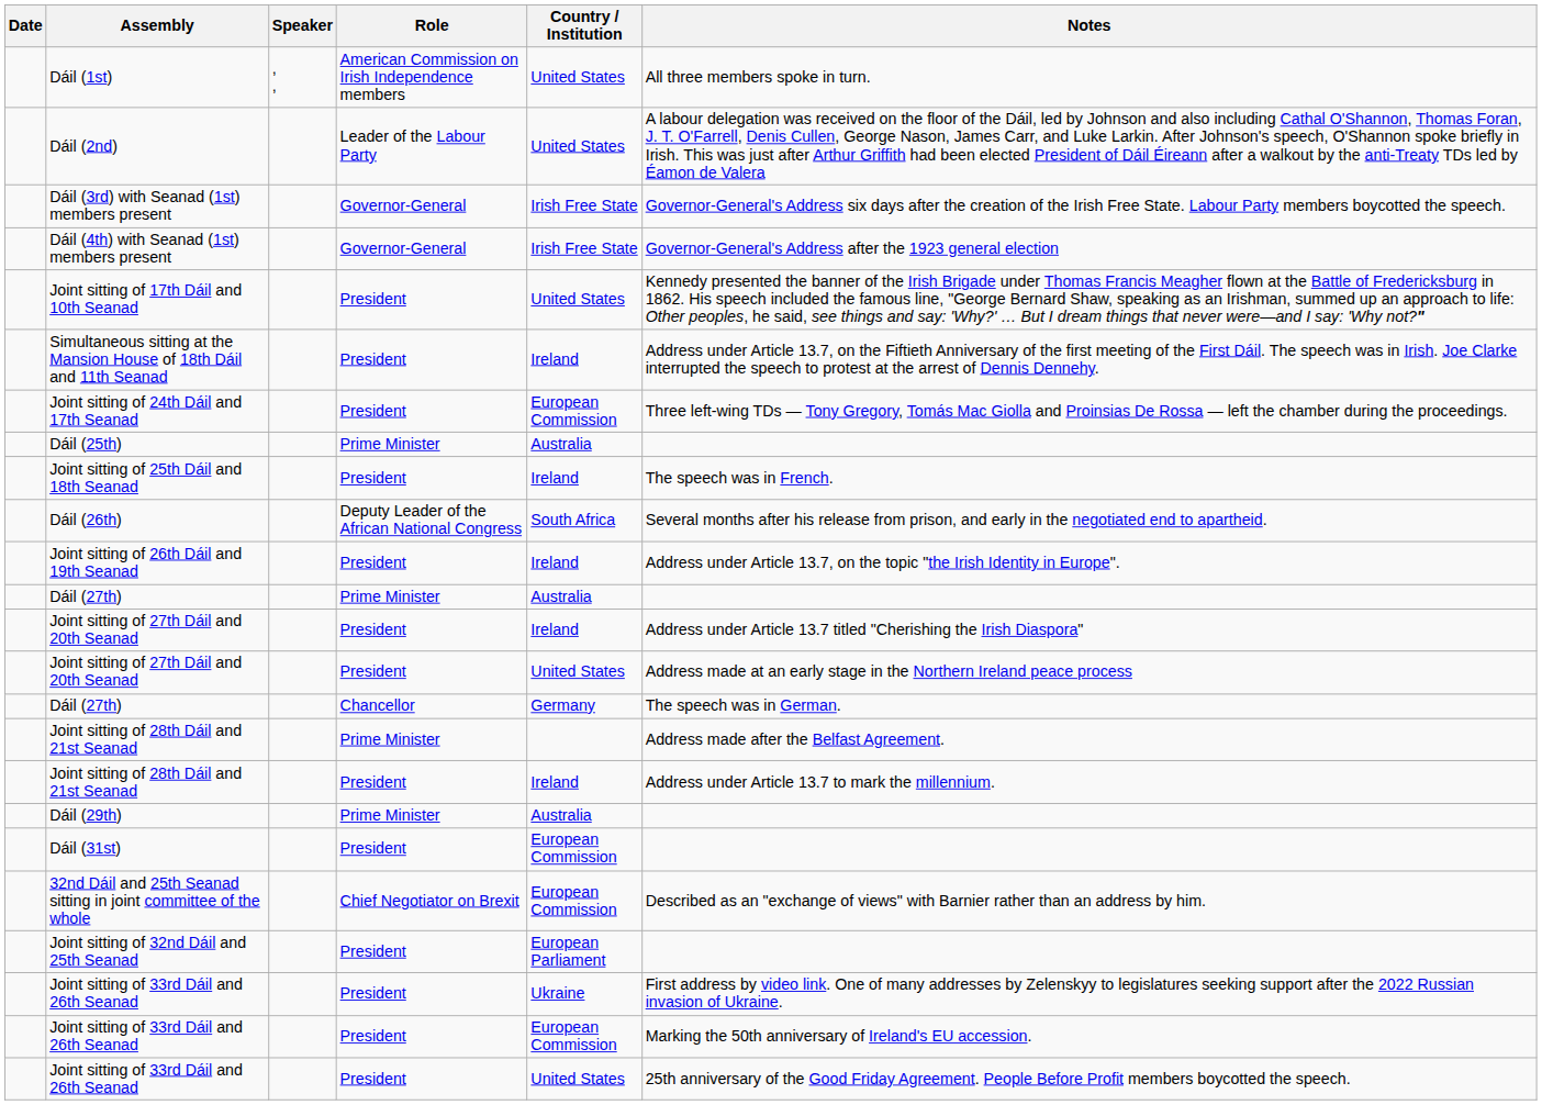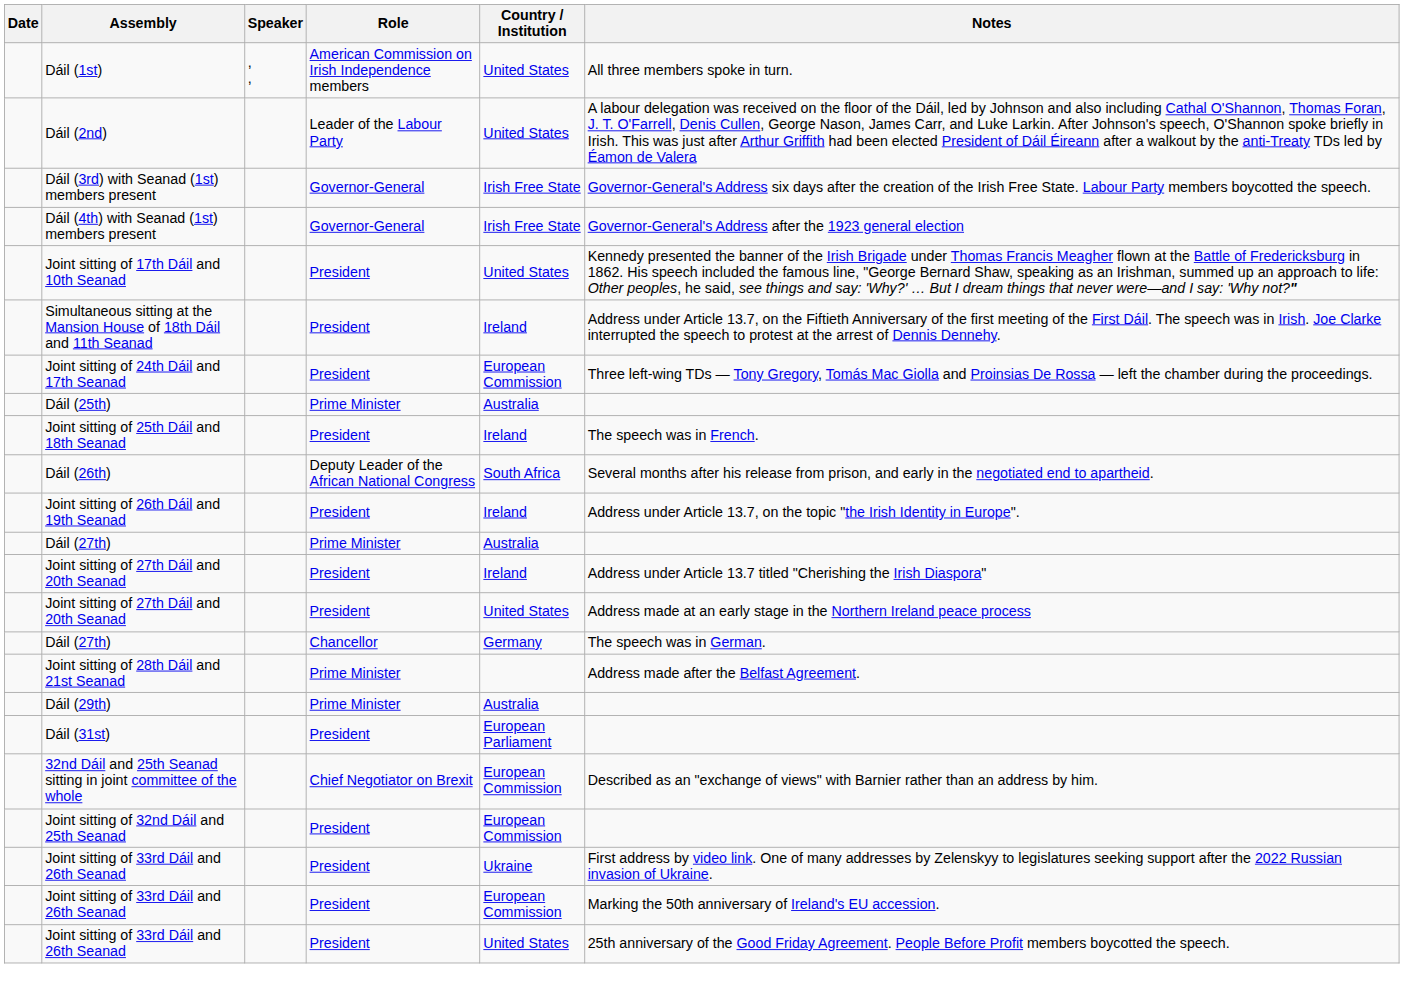- row: Joint sitting of 28th Dáil and 21st Seanad | President | Ireland | Address under Article 13.7 to mark the millennium.
Dáil (31st) | Country / Institution: European Commission -> European Parliament
Joint sitting of 32nd Dáil and 25th Seanad | Country / Institution: European Parliament -> European Commission
